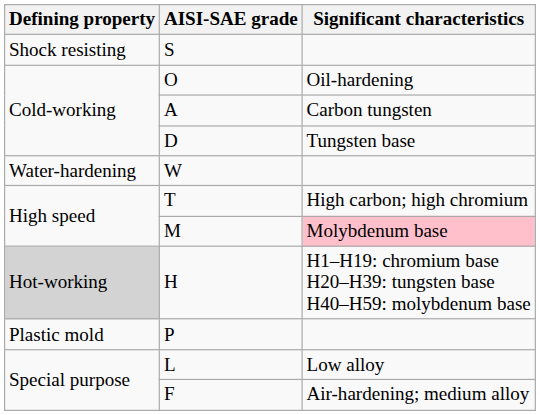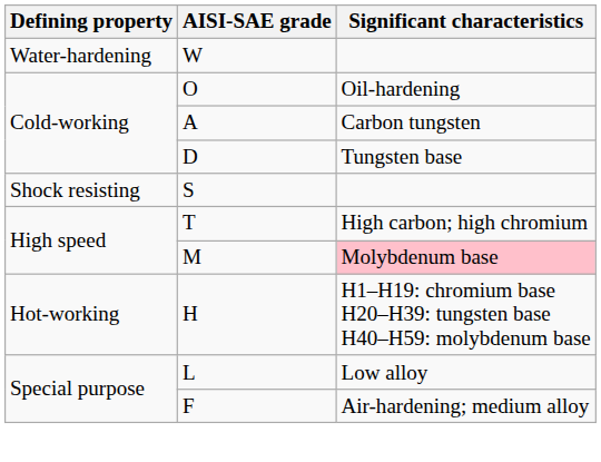rows swapped: W <-> S
H | Defining property: lightgrey background -> no background
- row: Plastic mold | P
